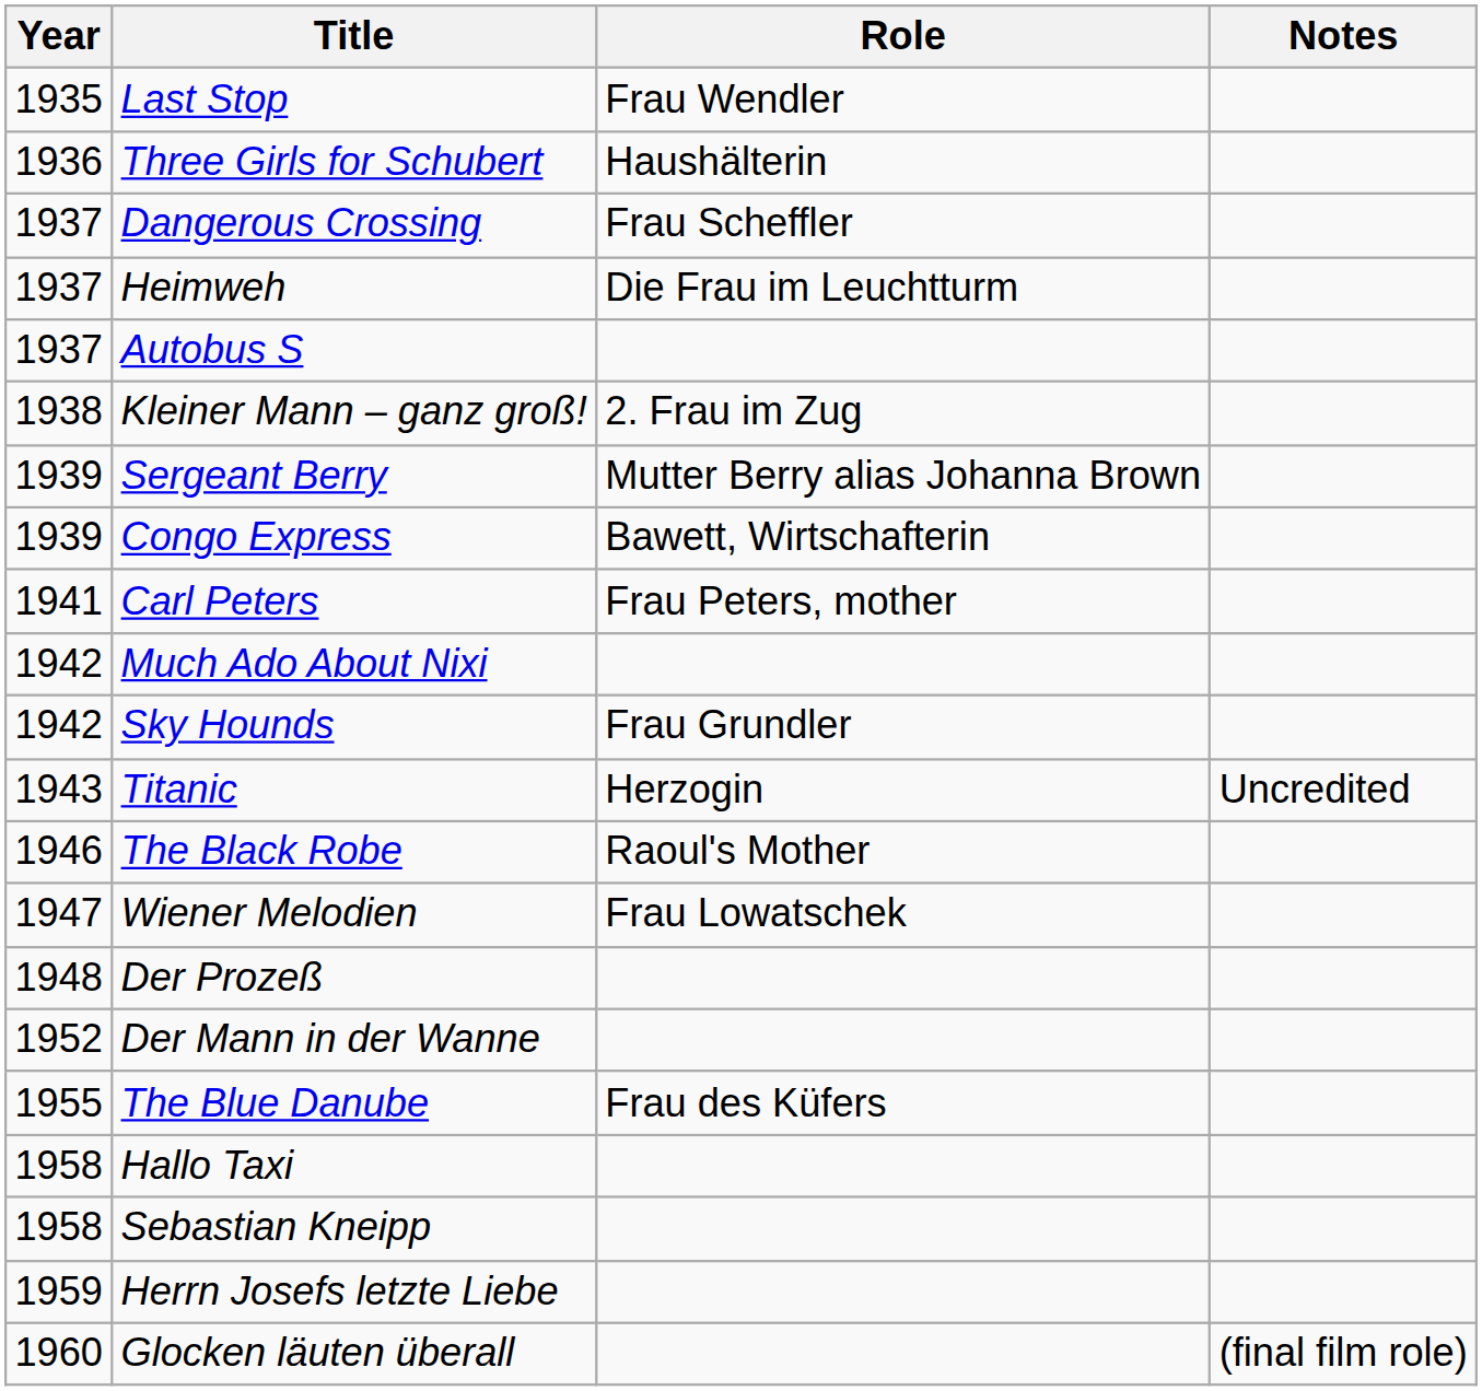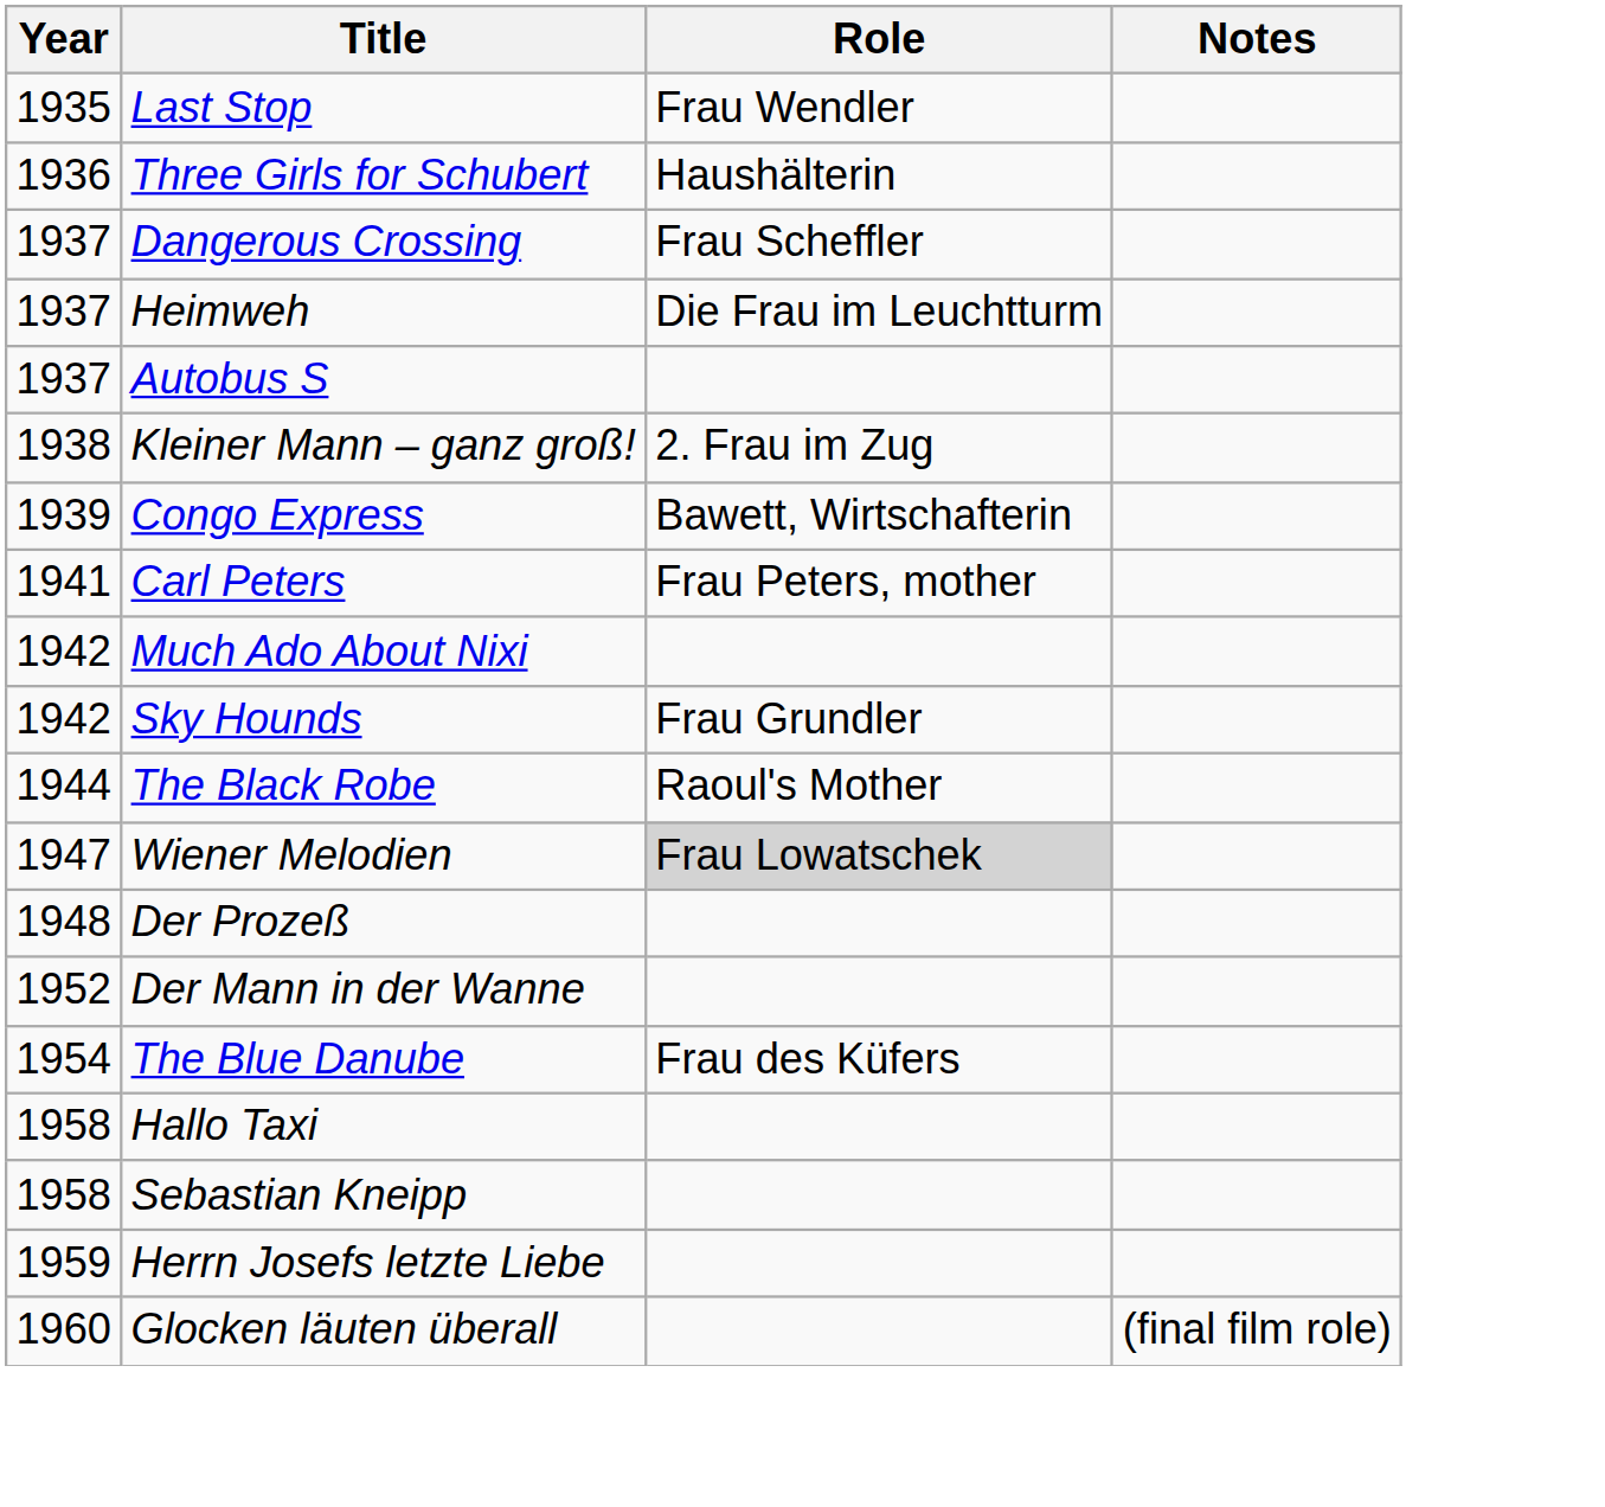- row: 1939 | Sergeant Berry | Mutter Berry alias Johanna Brown
- row: 1943 | Titanic | Herzogin | Uncredited
The Black Robe | Year: 1946 -> 1944
Wiener Melodien | Role: no background -> lightgrey background
The Blue Danube | Year: 1955 -> 1954
